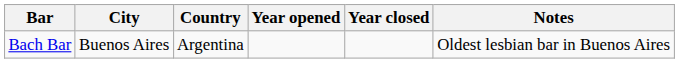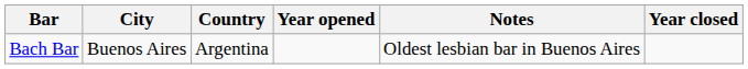columns swapped: Year closed <-> Notes
